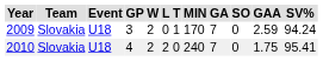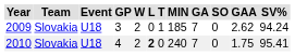2009 | MIN: 170 -> 185
2009 | GAA: 2.59 -> 2.62
2010 | L: normal -> bold
